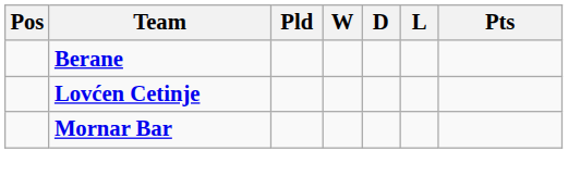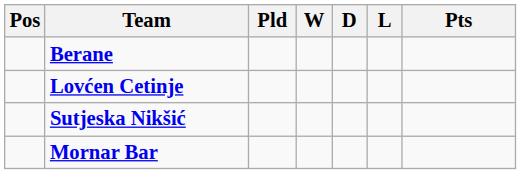+ row: Sutjeska Nikšić
